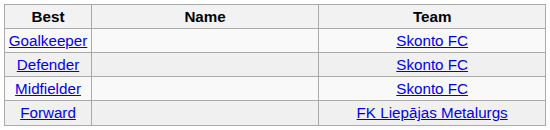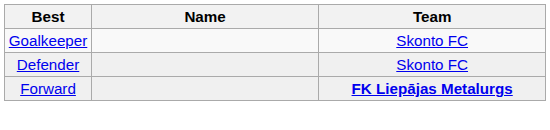- row: Midfielder | Skonto FC
Forward | Team: normal -> bold
